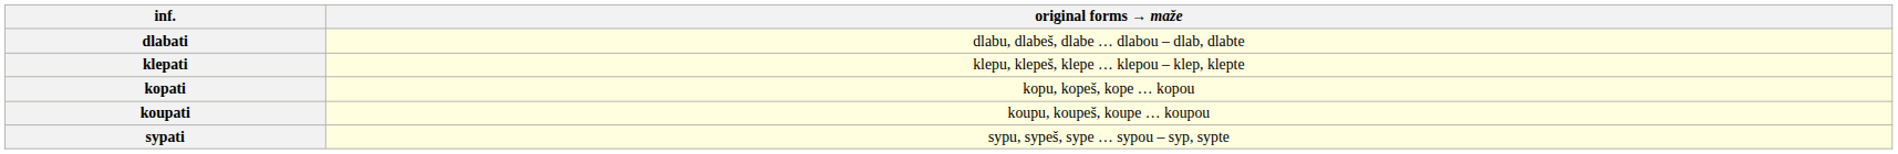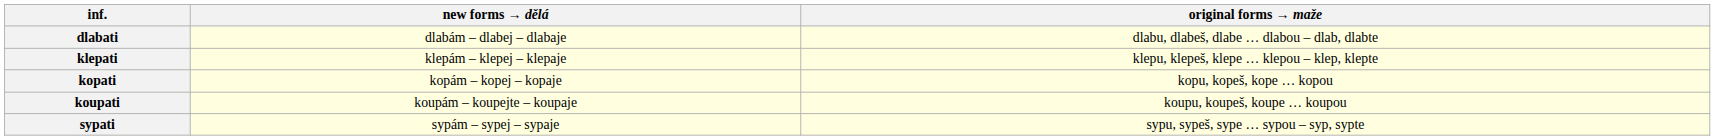+ column: new forms → dělá | dlabám – dlabej – dlabaje | klepám – klepej – klepaje | kopám – kopej – kopaje | koupám – koupejte – koupaje | sypám – sypej – sypaje
